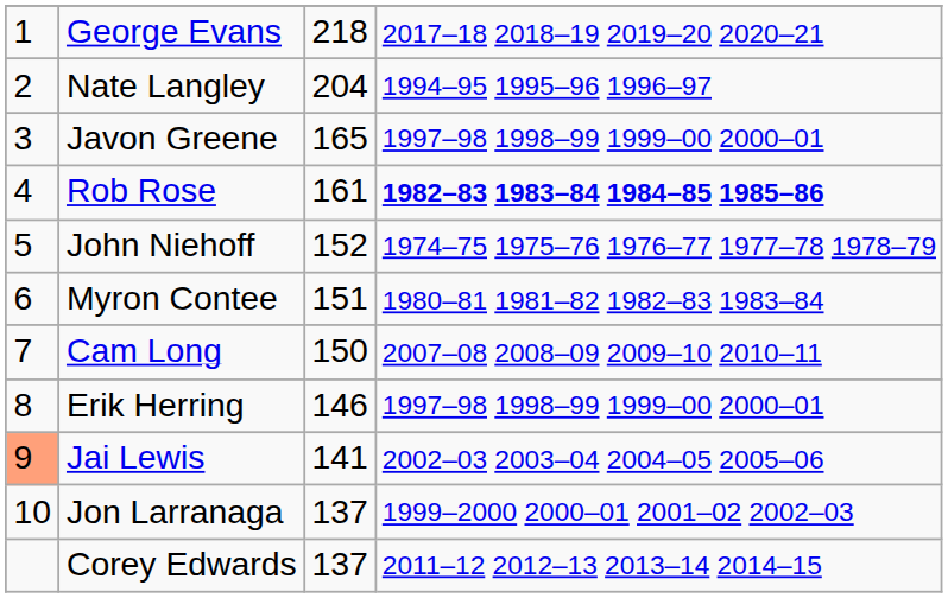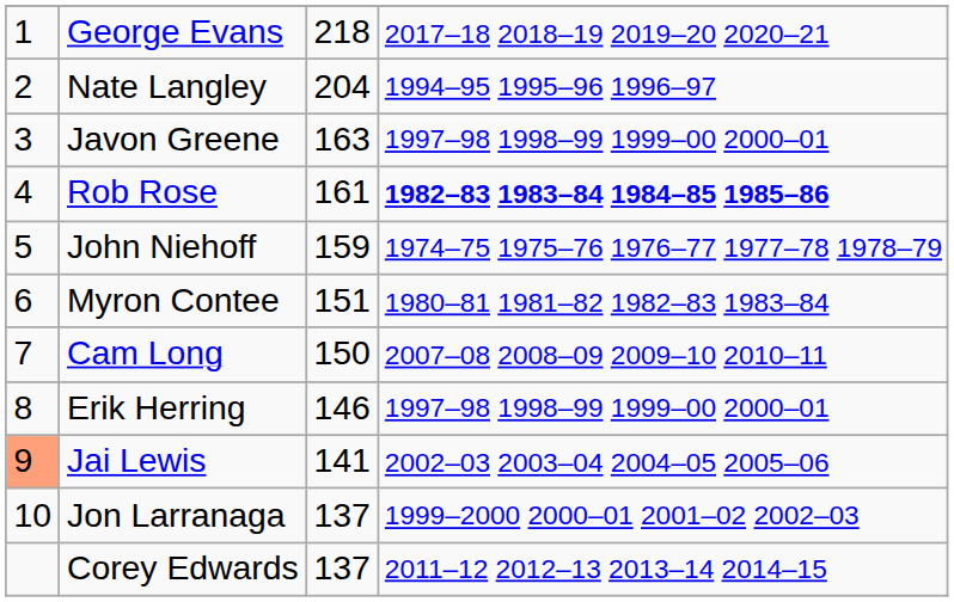Javon Greene | column 3: 165 -> 163
John Niehoff | column 3: 152 -> 159
